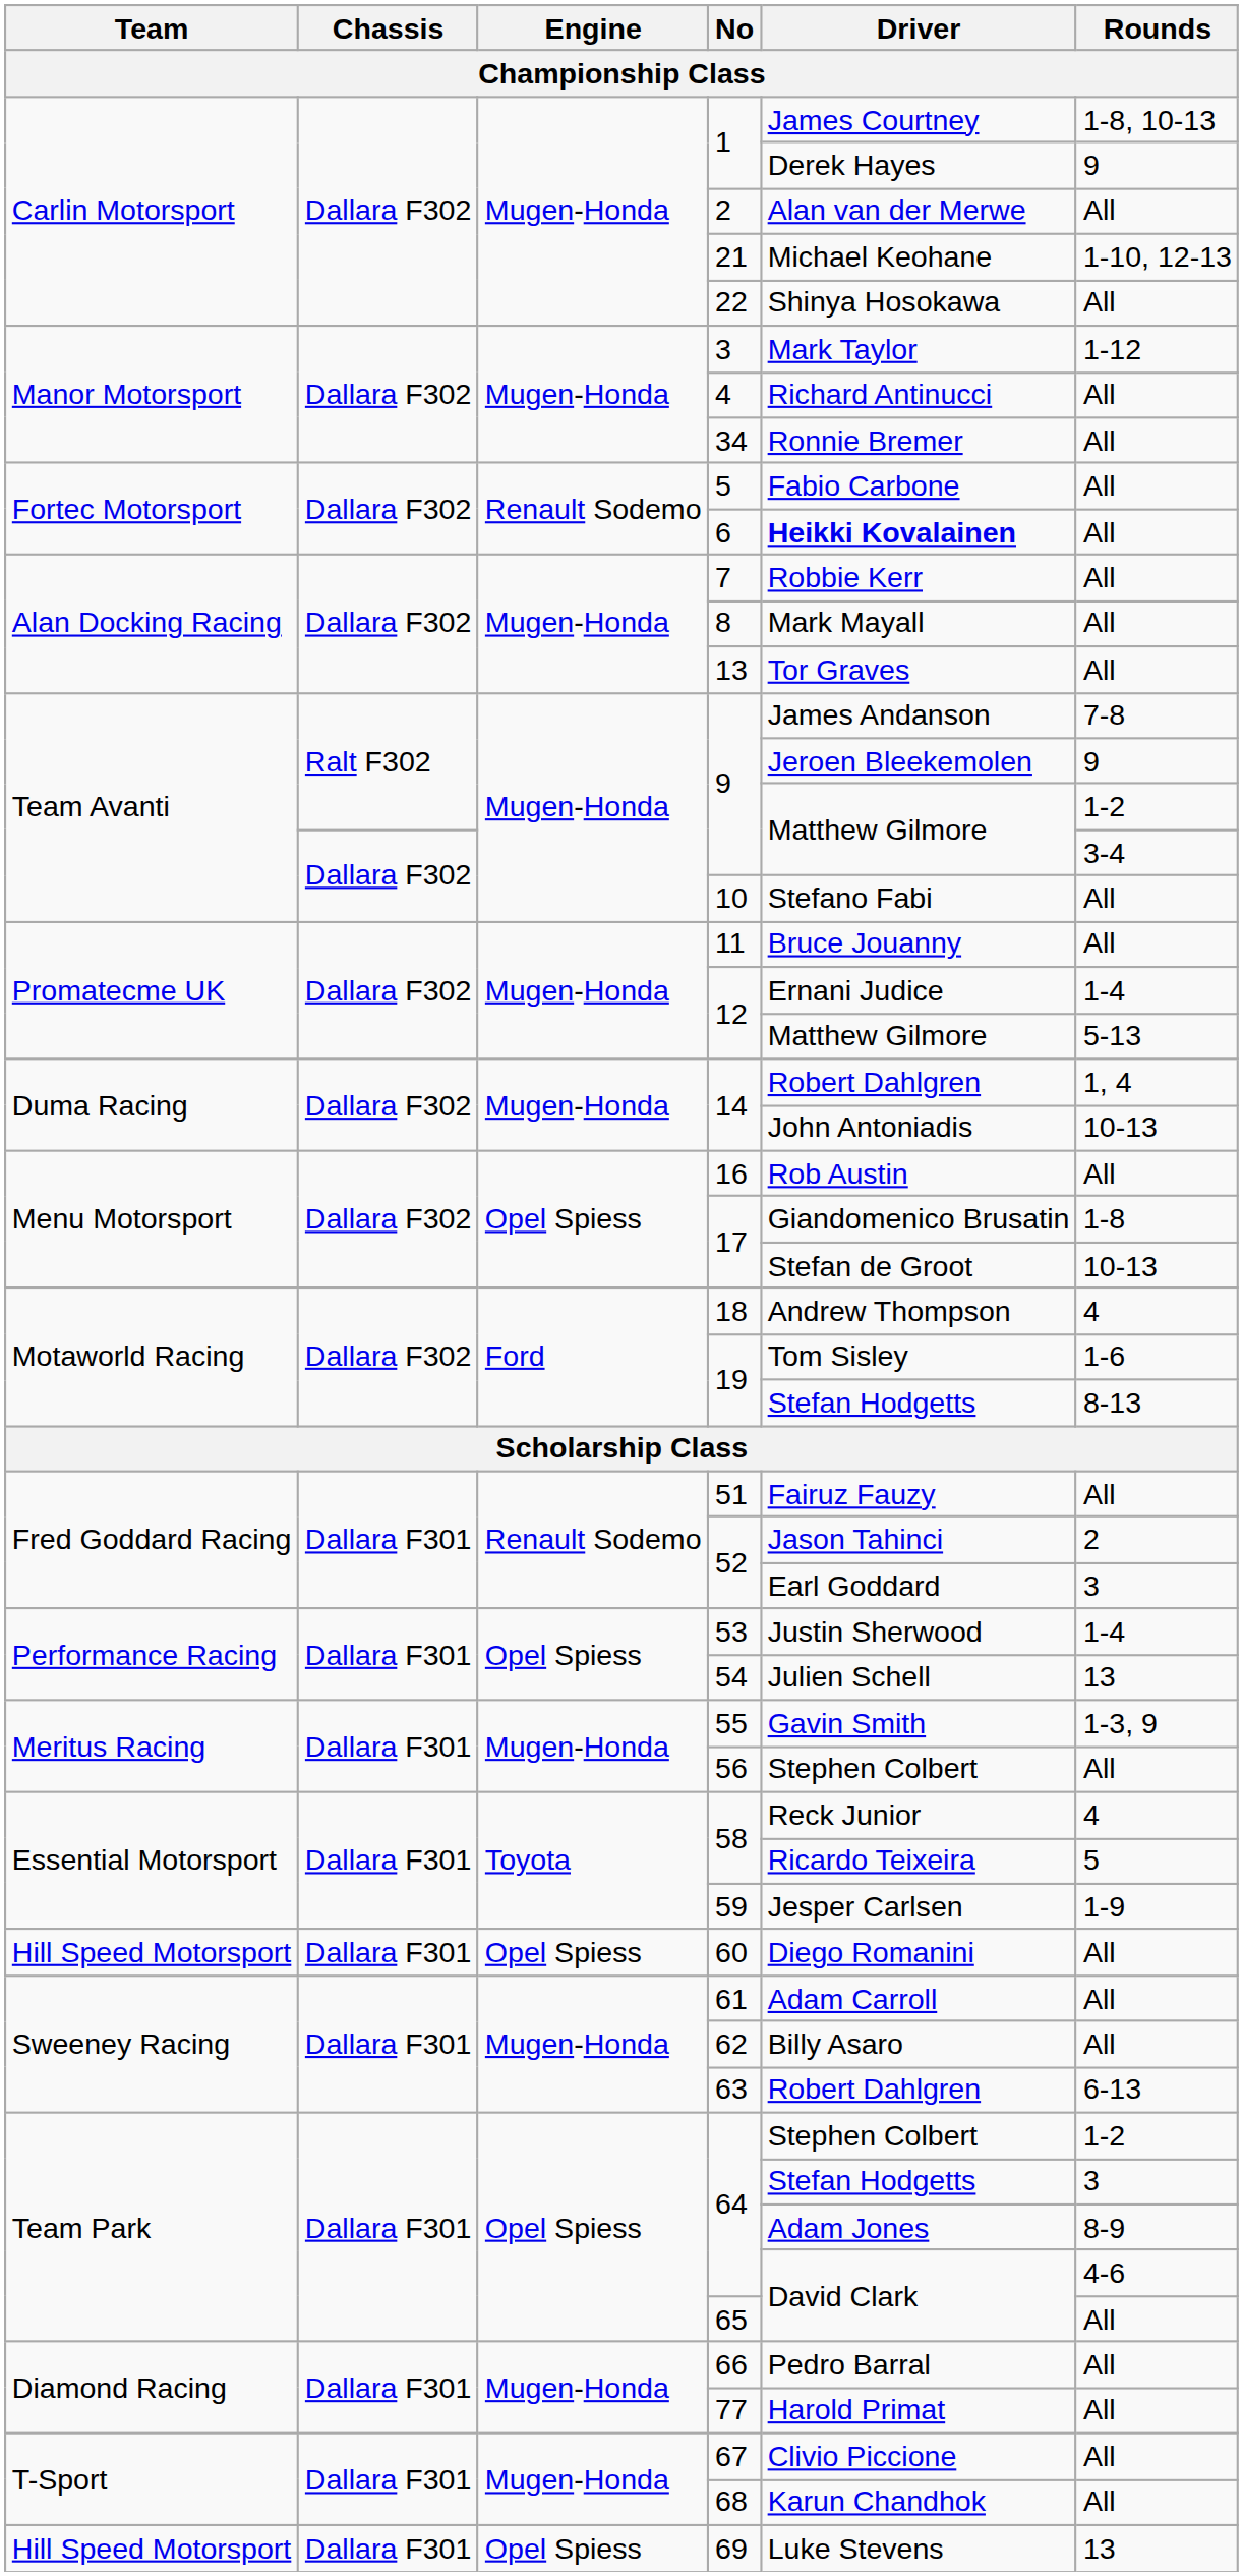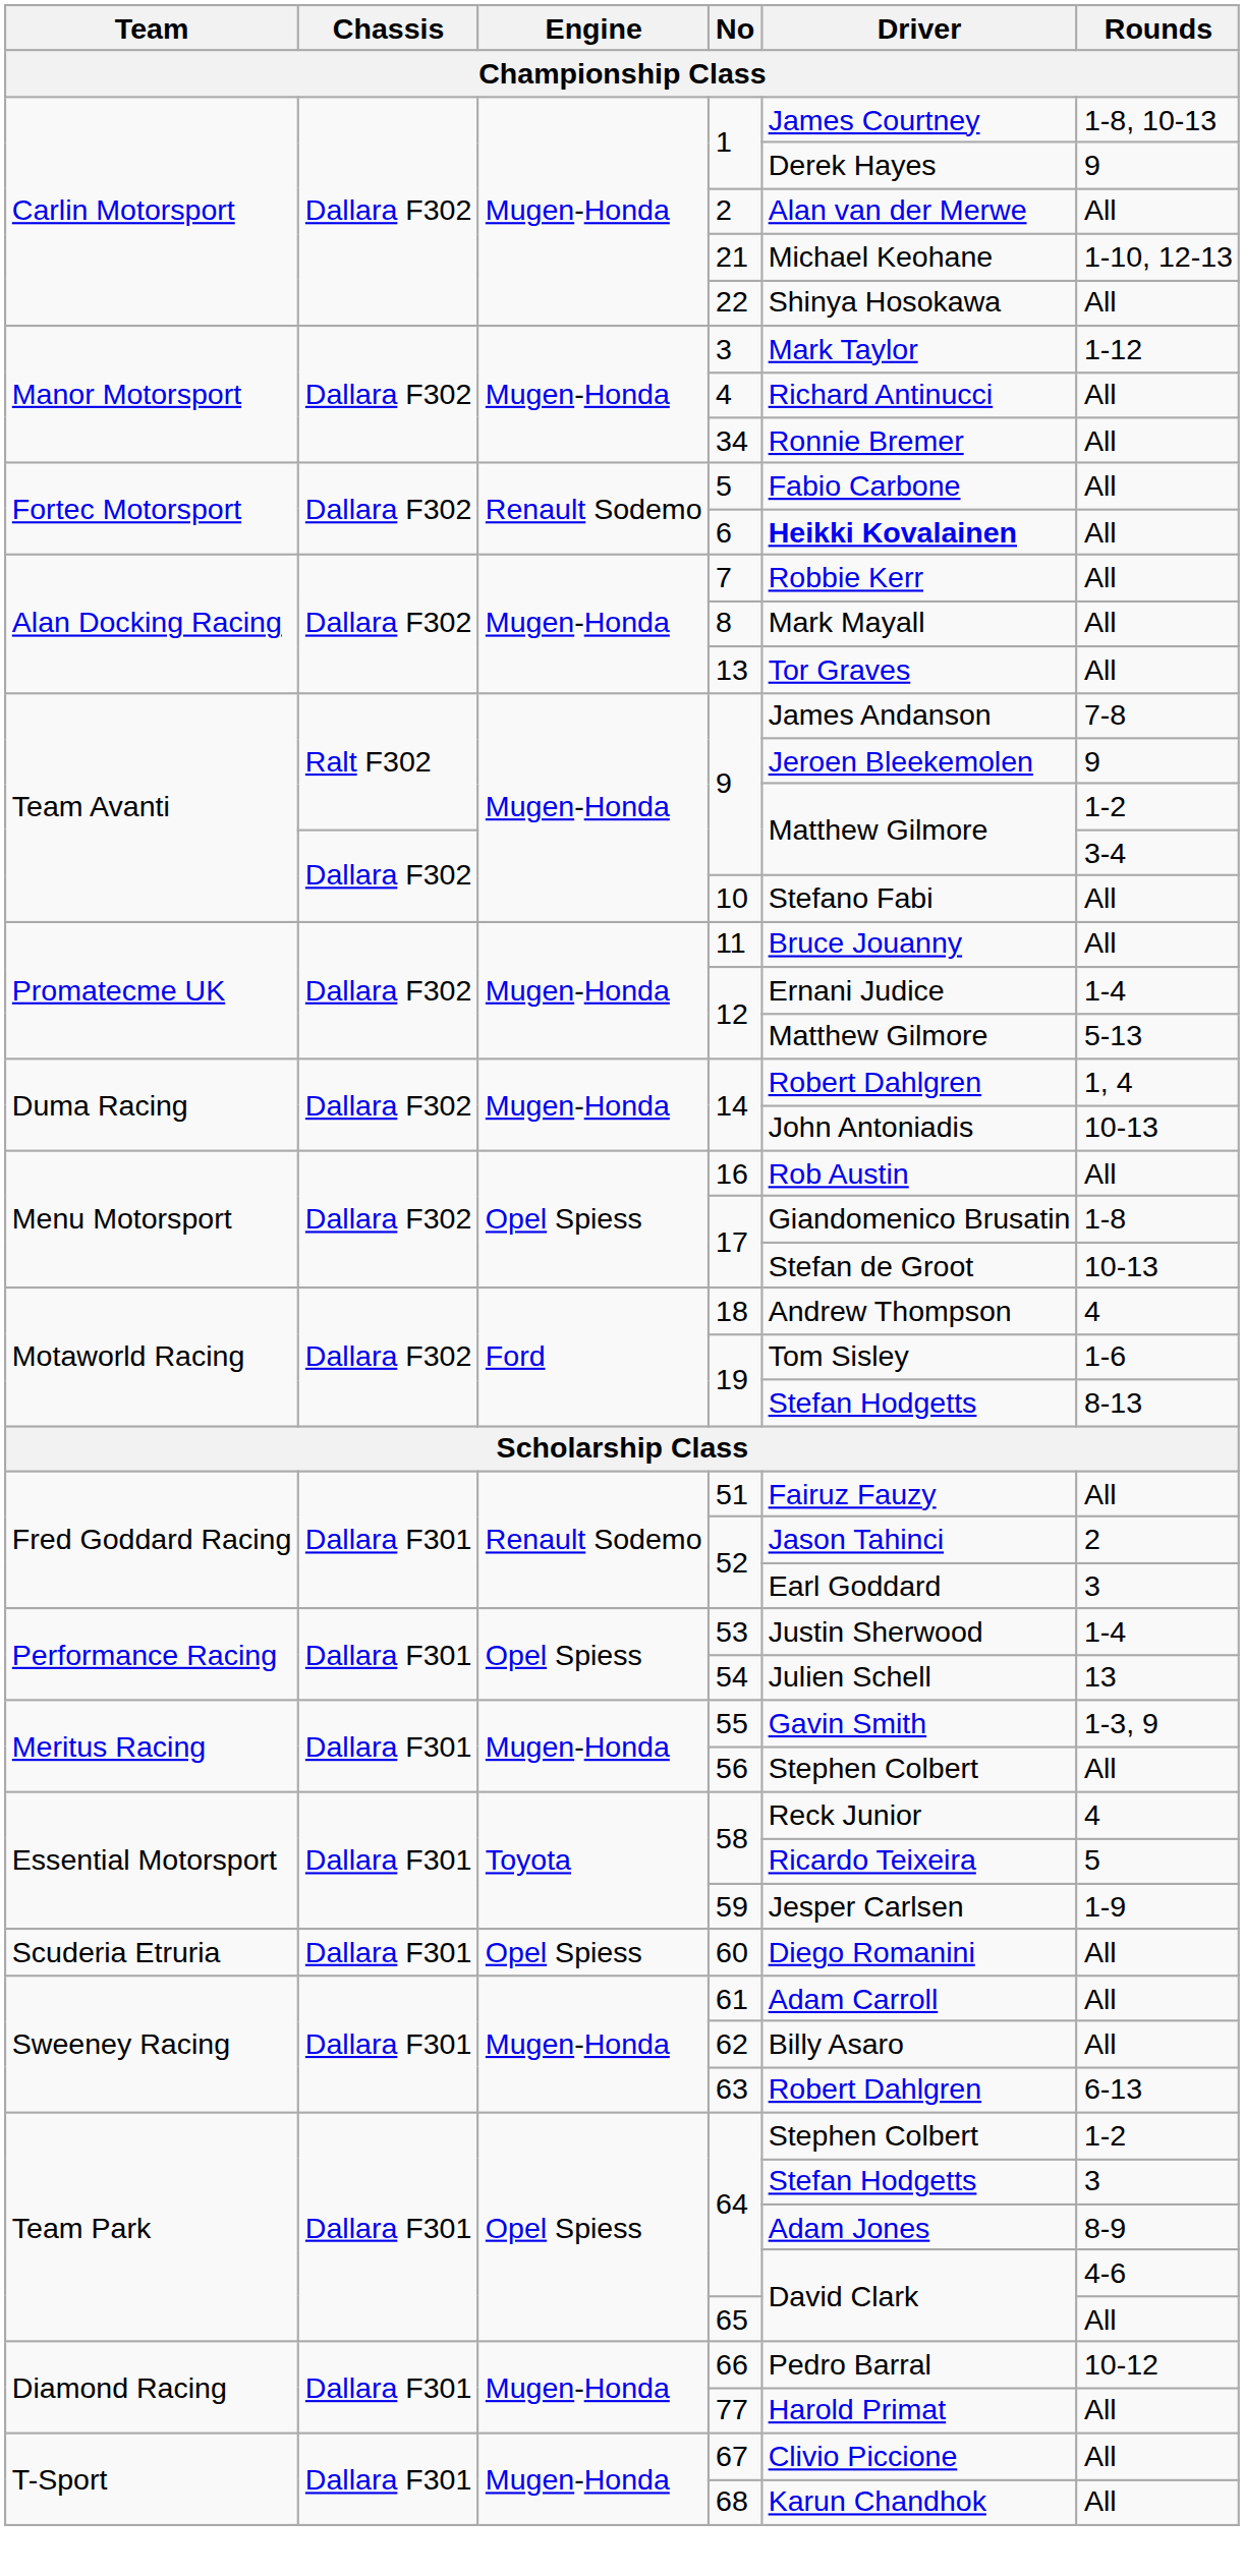60 | Team: Hill Speed Motorsport -> Scuderia Etruria
66 | Rounds: All -> 10-12
- row: Hill Speed Motorsport | Dallara F301 | Opel Spiess | 69 | Luke Stevens | 13
